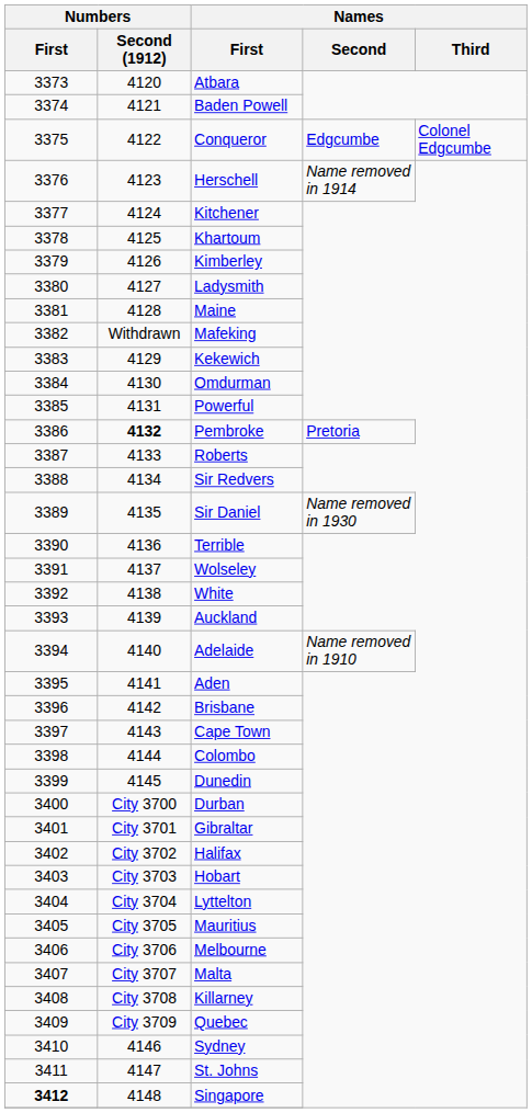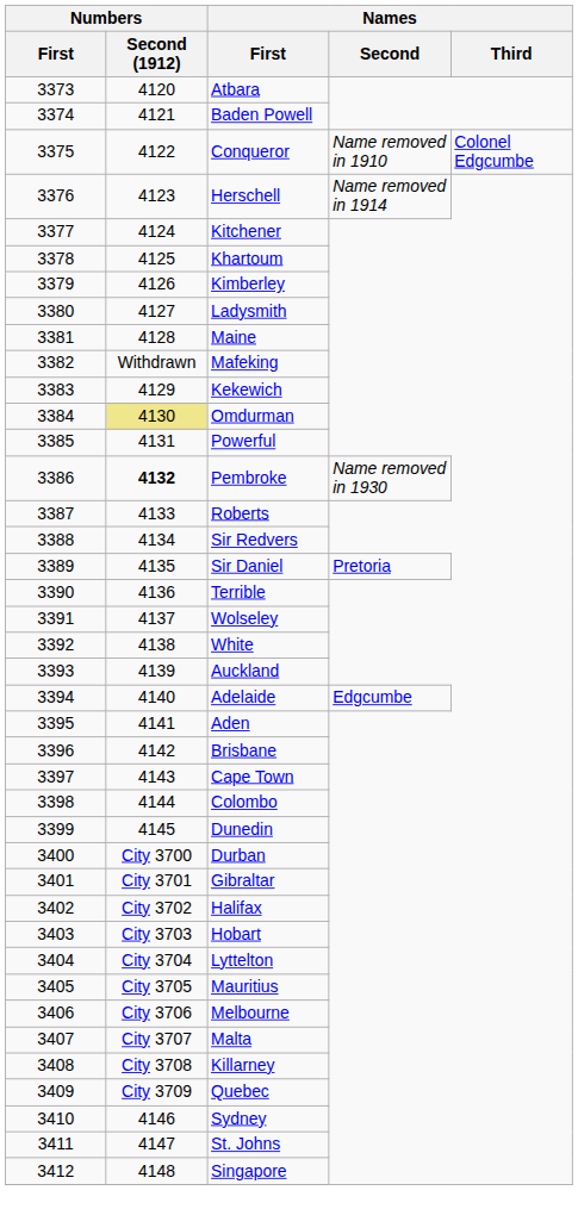Conqueror | Names / Second: Edgcumbe -> Name removed in 1910
Omdurman | Numbers / Second (1912): no background -> khaki background
Pembroke | Names / Second: Pretoria -> Name removed in 1930
Sir Daniel | Names / Second: Name removed in 1930 -> Pretoria
Adelaide | Names / Second: Name removed in 1910 -> Edgcumbe
Singapore | Numbers / First: bold -> normal
